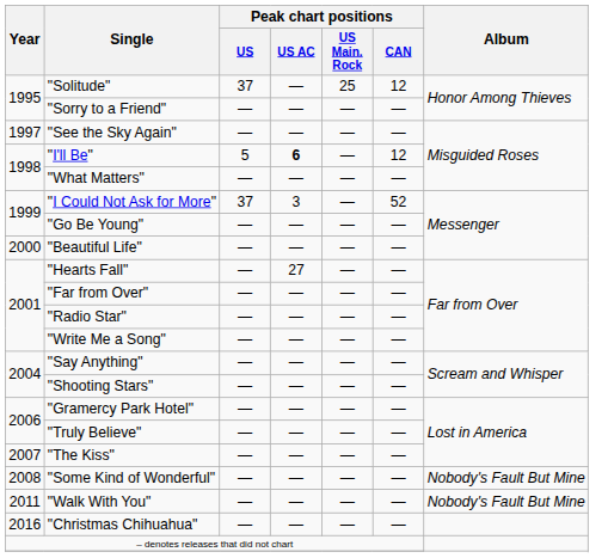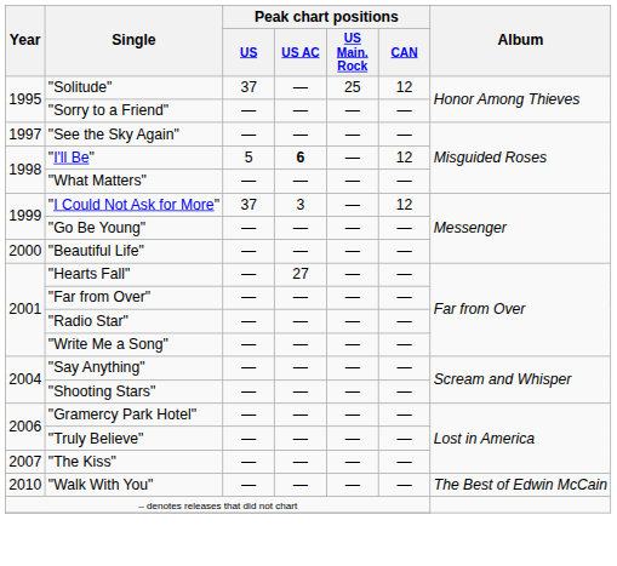"I Could Not Ask for More" | Peak chart positions / CAN: 52 -> 12
- row: 2008 | "Some Kind of Wonderful" | — | — | — | — | Nobody's Fault But Mine
"Walk With You" | Year: 2011 -> 2010
"Walk With You" | Album: Nobody's Fault But Mine -> The Best of Edwin McCain
- row: 2016 | "Christmas Chihuahua" | — | — | — | —
